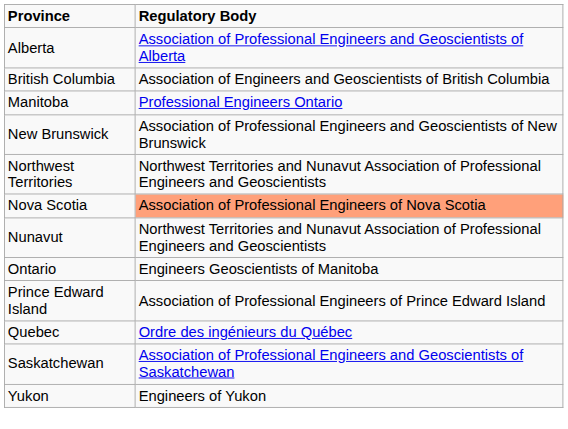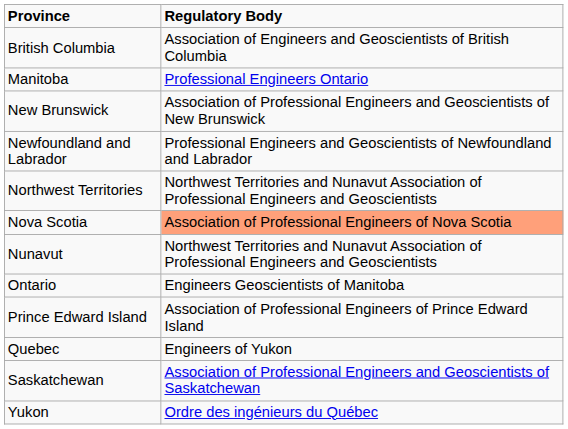- row: Alberta | Association of Professional Engineers and Geoscientists of Alberta
+ row: Newfoundland and Labrador | Professional Engineers and Geoscientists of Newfoundland and Labrador
Quebec | Regulatory Body: Ordre des ingénieurs du Québec -> Engineers of Yukon
Yukon | Regulatory Body: Engineers of Yukon -> Ordre des ingénieurs du Québec
